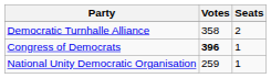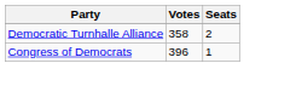Congress of Democrats | Votes: bold -> normal
- row: National Unity Democratic Organisation | 259 | 1
